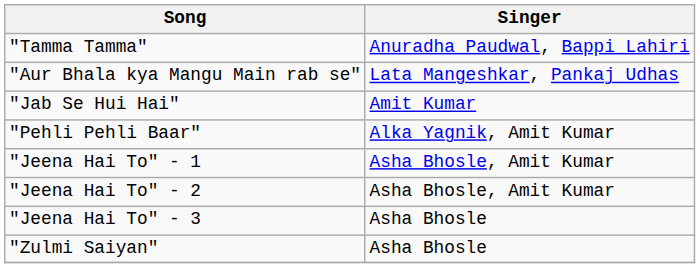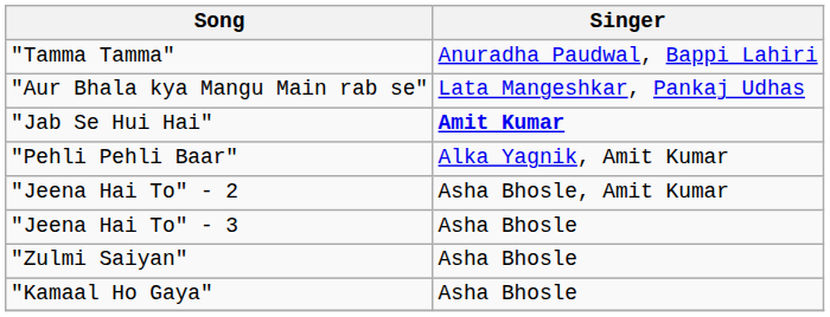"Jab Se Hui Hai" | Singer: normal -> bold
- row: "Jeena Hai To" - 1 | Asha Bhosle, Amit Kumar
+ row: "Kamaal Ho Gaya" | Asha Bhosle
